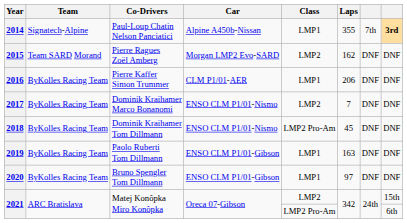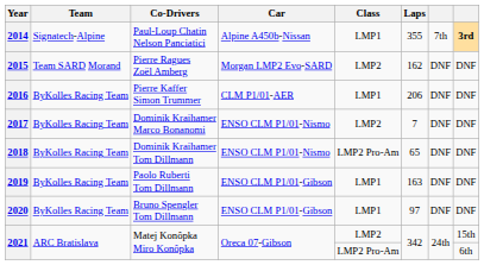2018 | Laps: 45 -> 65
